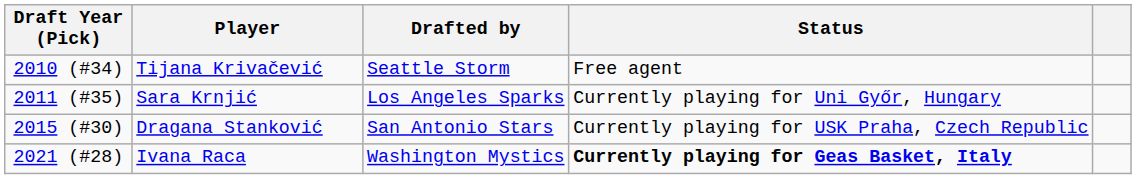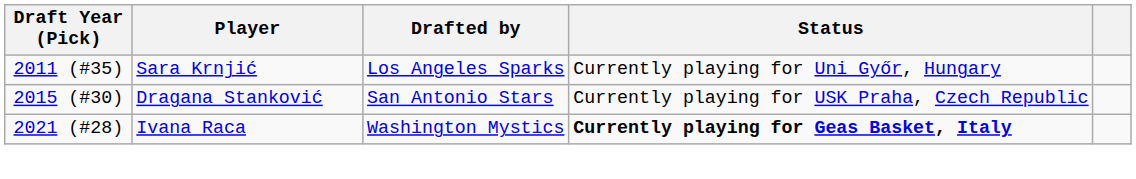- row: 2010 (#34) | Tijana Krivačević | Seattle Storm | Free agent
